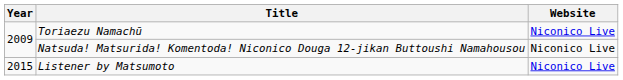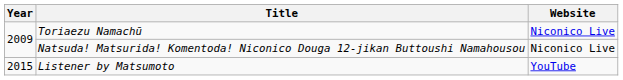Listener by Matsumoto | Website: Niconico Live -> YouTube
